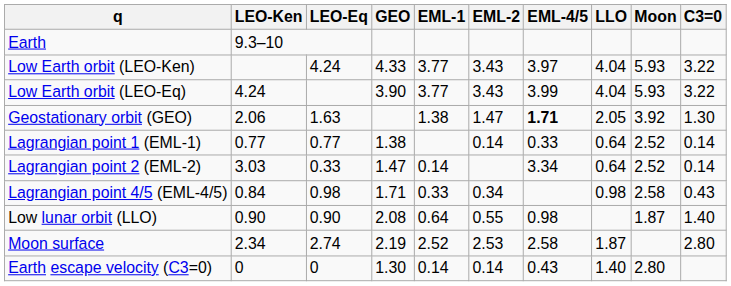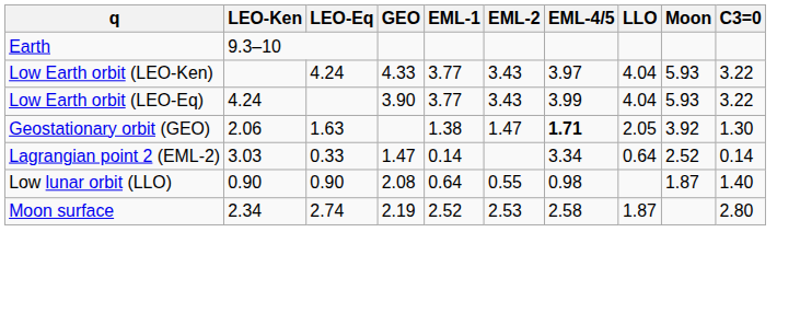- row: Lagrangian point 1 (EML-1) | 0.77 | 0.77 | 1.38 | 0.14 | 0.33 | 0.64 | 2.52 | 0.14
- row: Lagrangian point 4/5 (EML-4/5) | 0.84 | 0.98 | 1.71 | 0.33 | 0.34 | 0.98 | 2.58 | 0.43
- row: Earth escape velocity (C3=0) | 0 | 0 | 1.30 | 0.14 | 0.14 | 0.43 | 1.40 | 2.80
